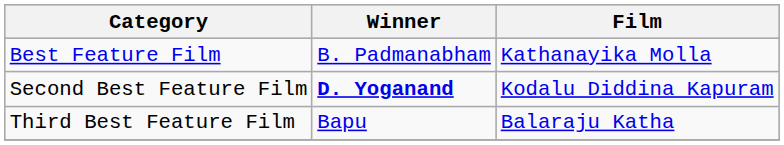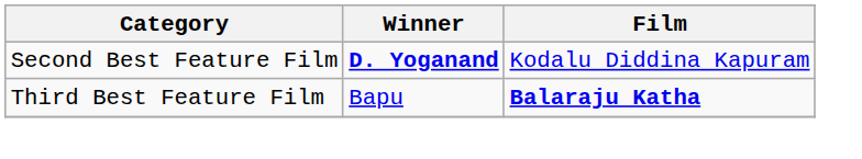- row: Best Feature Film | B. Padmanabham | Kathanayika Molla
Third Best Feature Film | Film: normal -> bold
